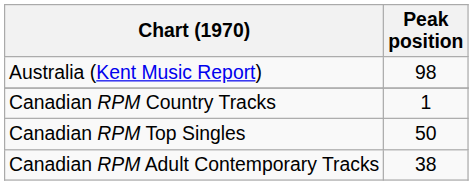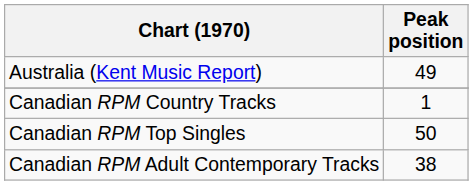Australia (Kent Music Report) | Peak position: 98 -> 49
